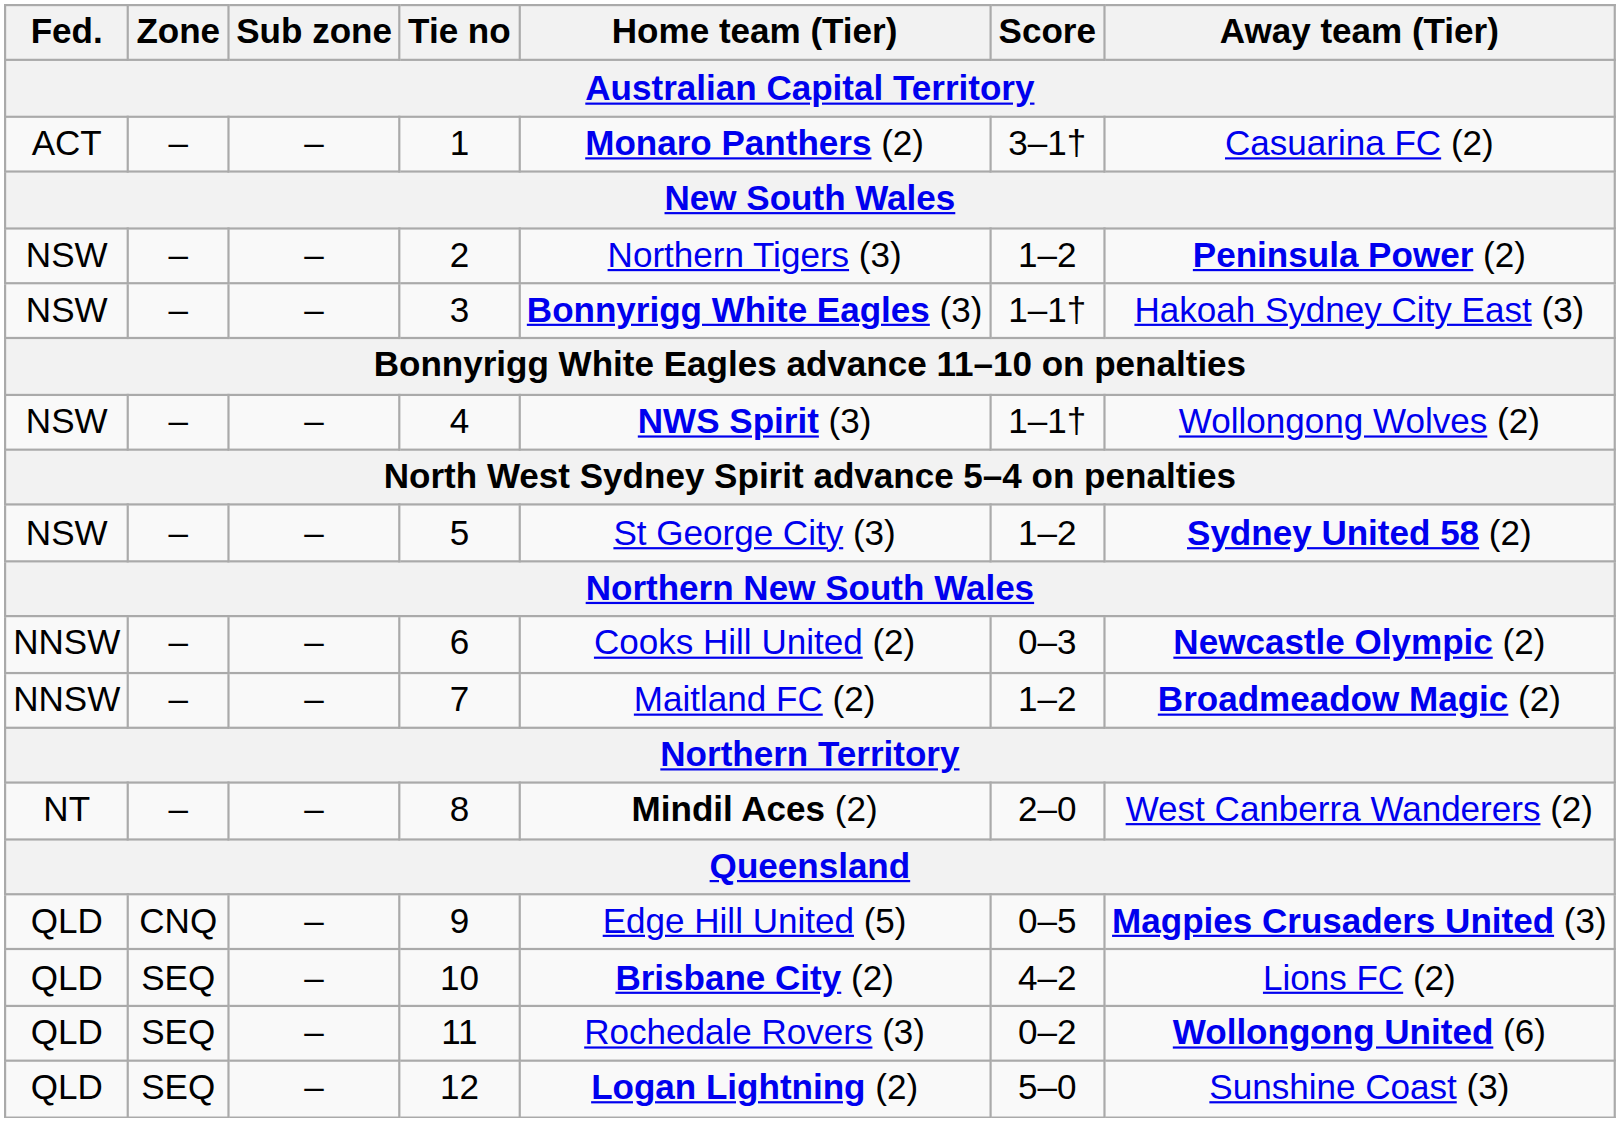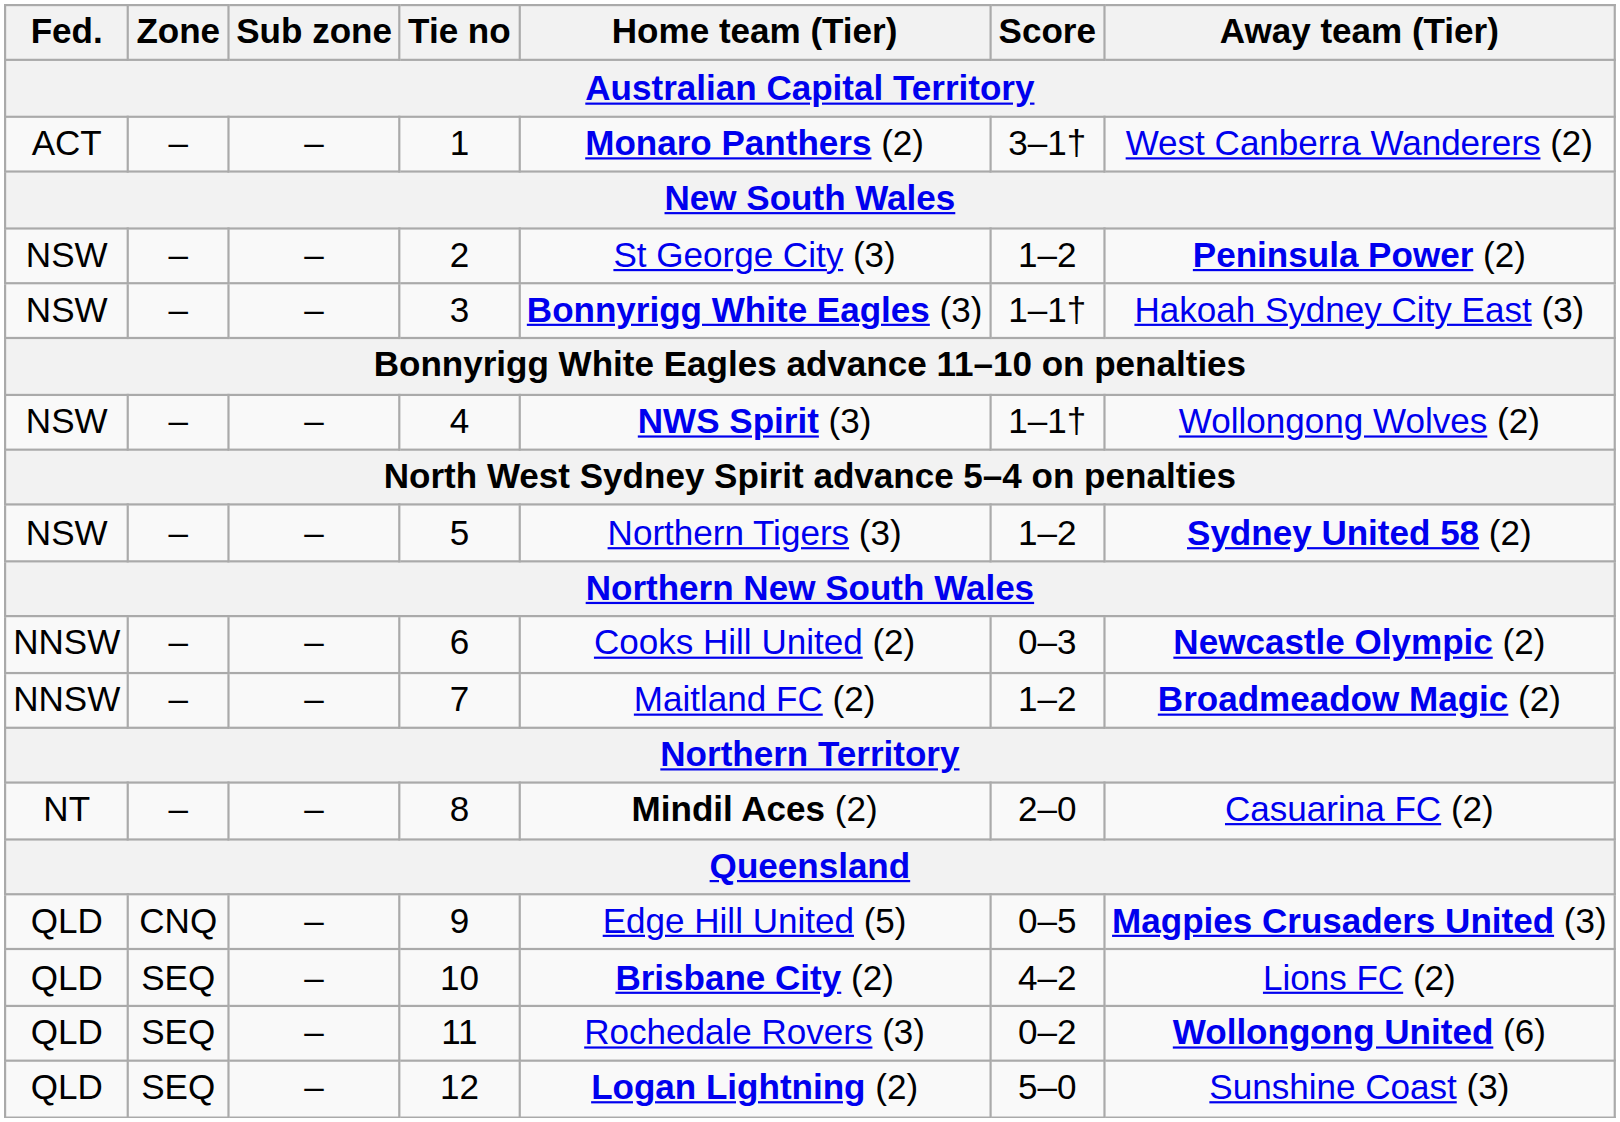1 | Away team (Tier): Casuarina FC (2) -> West Canberra Wanderers (2)
2 | Home team (Tier): Northern Tigers (3) -> St George City (3)
5 | Home team (Tier): St George City (3) -> Northern Tigers (3)
8 | Away team (Tier): West Canberra Wanderers (2) -> Casuarina FC (2)
